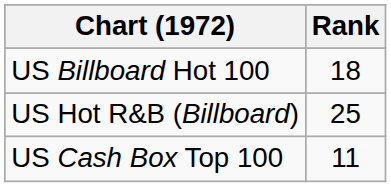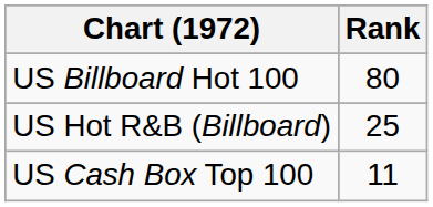US Billboard Hot 100 | Rank: 18 -> 80
